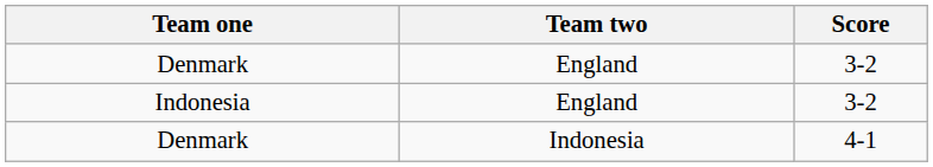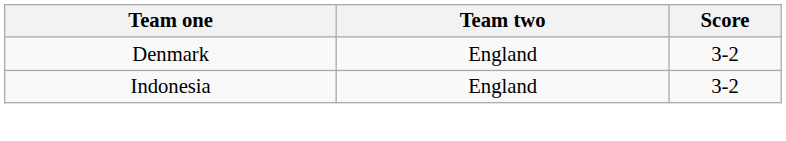- row: Denmark | Indonesia | 4-1
